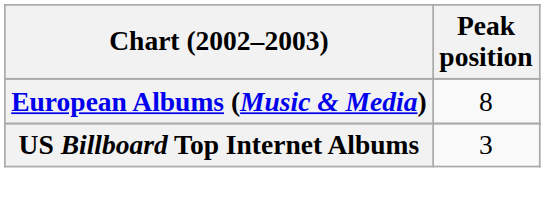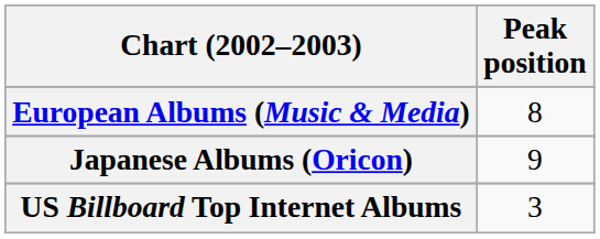+ row: Japanese Albums (Oricon) | 9
